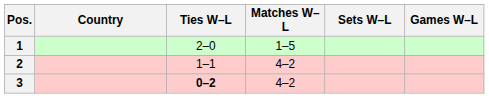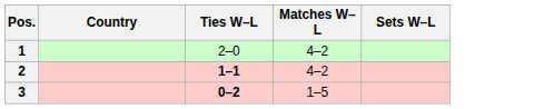- column: Games W–L
1 | Matches W–L: 1–5 -> 4–2
2 | Ties W–L: normal -> bold
3 | Matches W–L: 4–2 -> 1–5
